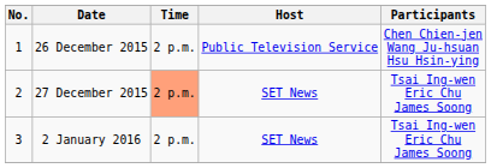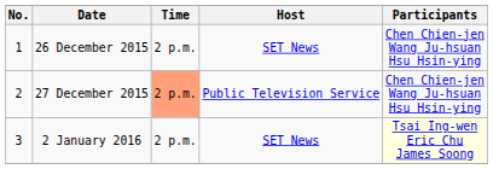26 December 2015 | Host: Public Television Service -> SET News
27 December 2015 | Host: SET News -> Public Television Service
27 December 2015 | Participants: Tsai Ing-wen Eric Chu James Soong -> Chen Chien-jen Wang Ju-hsuan Hsu Hsin-ying
2 January 2016 | Participants: no background -> lightyellow background
